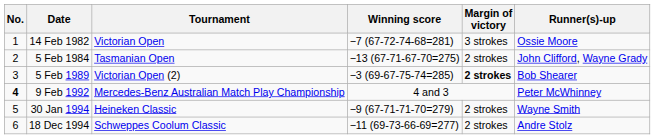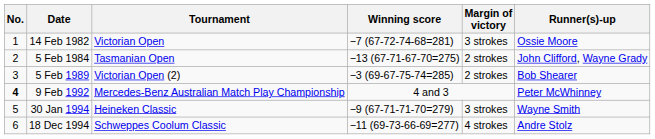5 Feb 1989 | Margin of victory: bold -> normal
30 Jan 1994 | Margin of victory: 2 strokes -> 3 strokes
18 Dec 1994 | Margin of victory: 2 strokes -> 4 strokes
